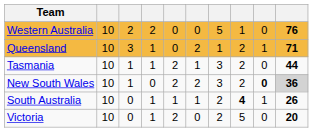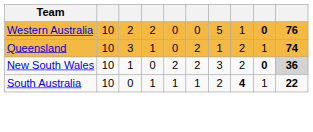Western Australia | column 9: normal -> bold
Queensland | column 10: 71 -> 74
- row: Tasmania | 10 | 1 | 1 | 2 | 1 | 3 | 2 | 0 | 44
South Australia | column 10: 26 -> 22
- row: Victoria | 10 | 0 | 1 | 2 | 0 | 2 | 5 | 0 | 20
